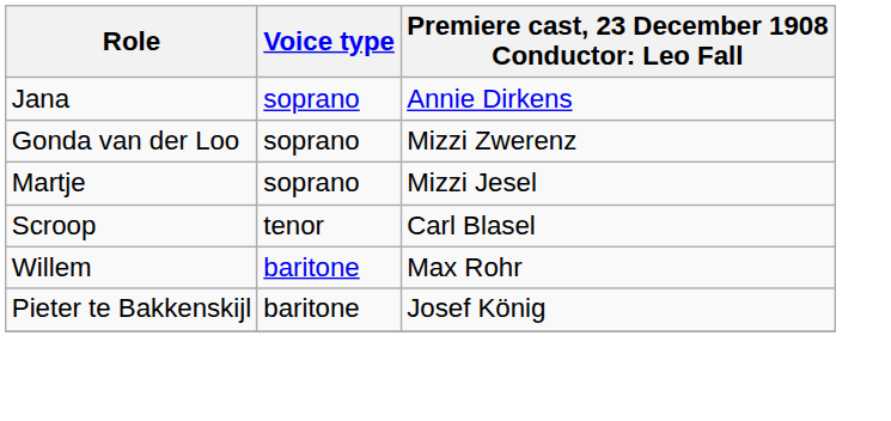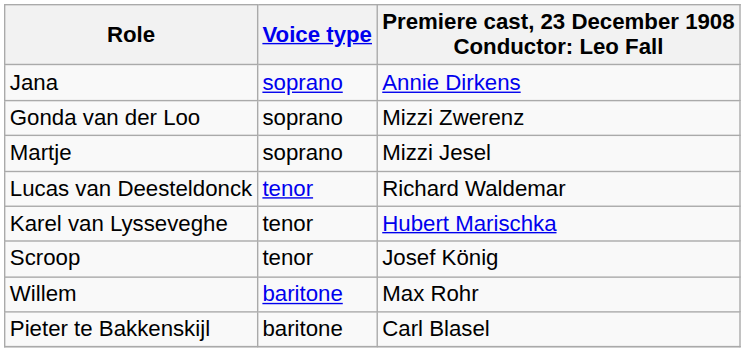+ row: Lucas van Deesteldonck | tenor | Richard Waldemar
+ row: Karel van Lysseveghe | tenor | Hubert Marischka
Scroop | column 3: Carl Blasel -> Josef König
Pieter te Bakkenskijl | column 3: Josef König -> Carl Blasel
